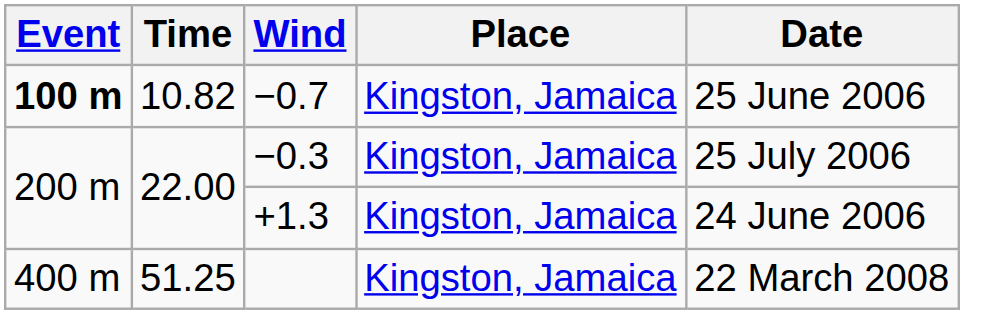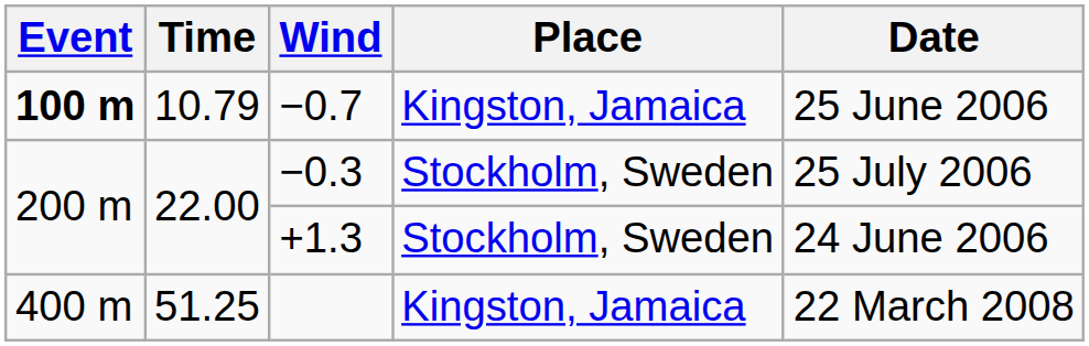−0.7 | Time: 10.82 -> 10.79
−0.3 | Place: Kingston, Jamaica -> Stockholm, Sweden
+1.3 | Place: Kingston, Jamaica -> Stockholm, Sweden
